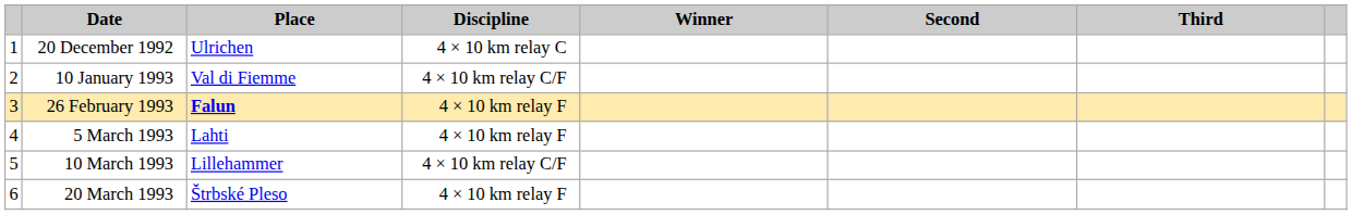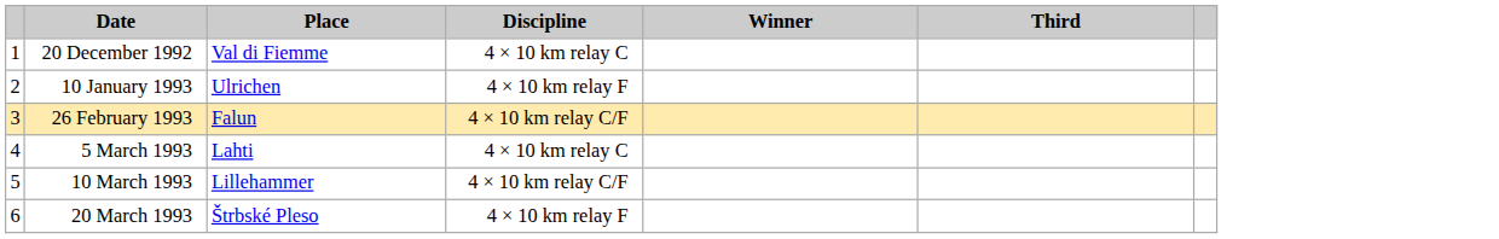- column: Second
20 December 1992 | Place: Ulrichen -> Val di Fiemme
10 January 1993 | Place: Val di Fiemme -> Ulrichen
10 January 1993 | Discipline: 4 × 10 km relay C/F -> 4 × 10 km relay F
26 February 1993 | Place: bold -> normal
26 February 1993 | Discipline: 4 × 10 km relay F -> 4 × 10 km relay C/F
5 March 1993 | Discipline: 4 × 10 km relay F -> 4 × 10 km relay C
